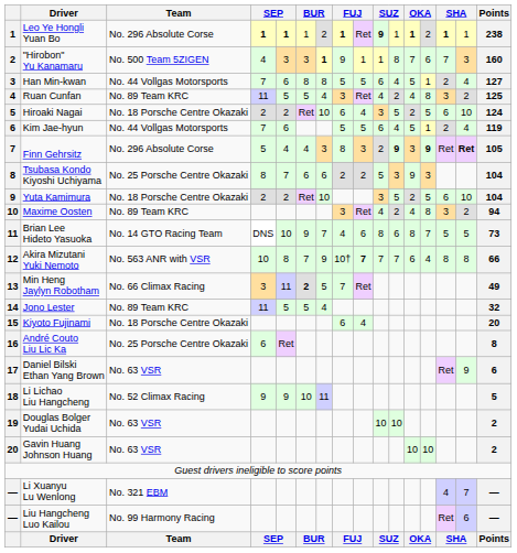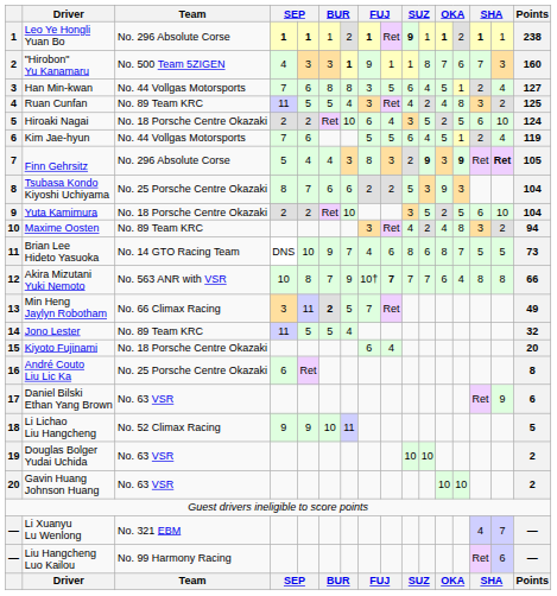Han Min-kwan | column 8: 5 -> 3
